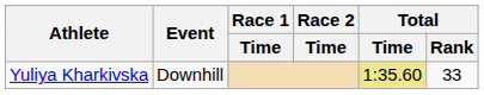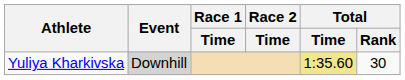Yuliya Kharkivska | Event: no background -> lightgrey background
Yuliya Kharkivska | Total / Rank: 33 -> 30
